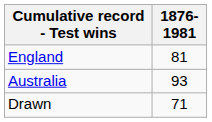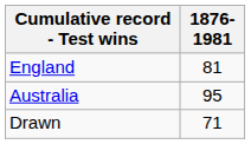Australia | 1876-1981: 93 -> 95
